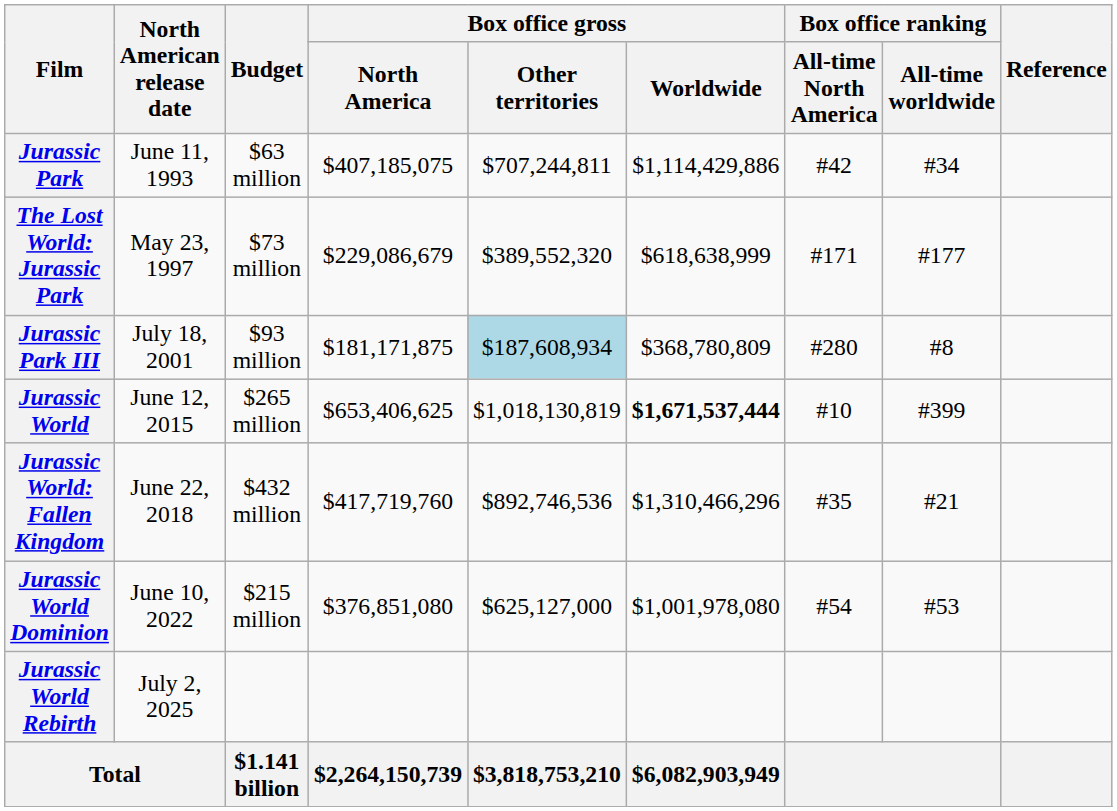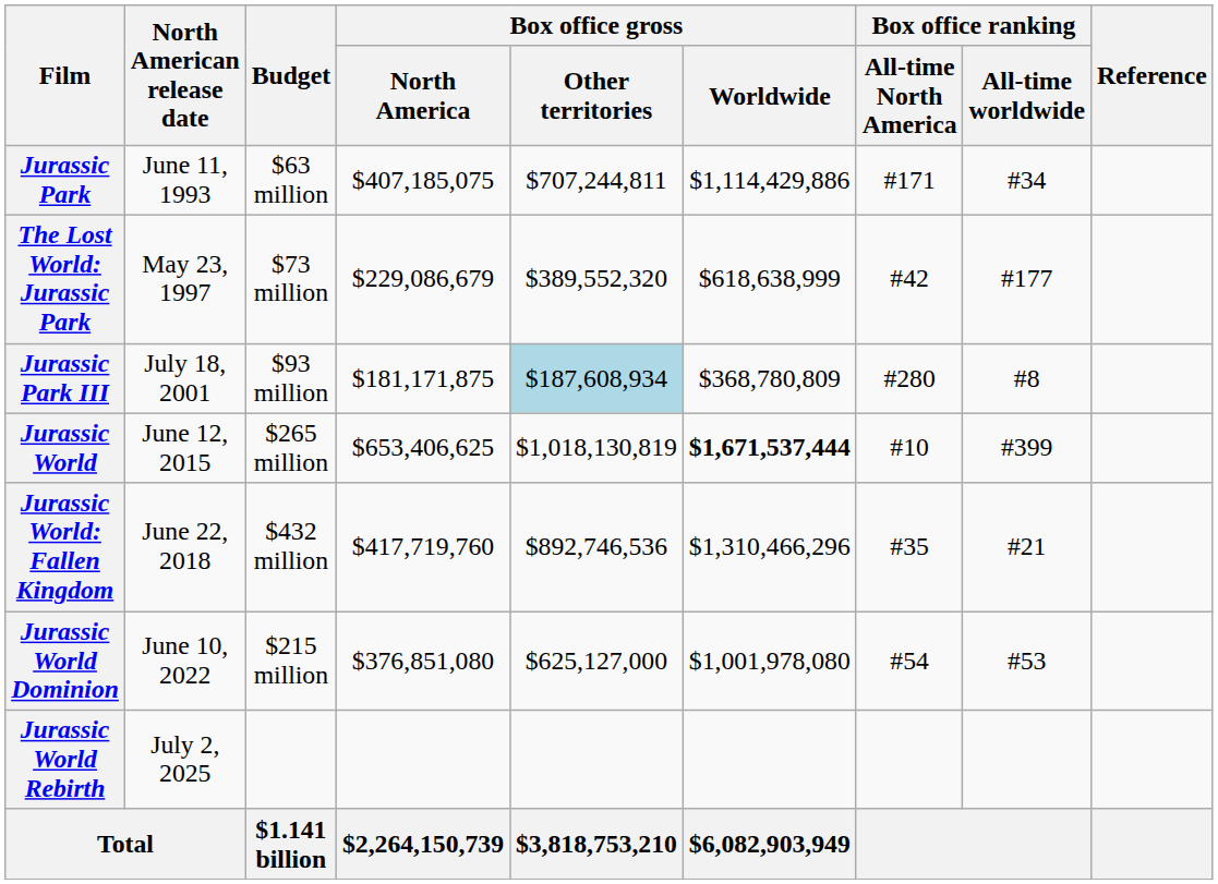Jurassic Park | Box office ranking / All-time North America: #42 -> #171
The Lost World: Jurassic Park | Box office ranking / All-time North America: #171 -> #42
